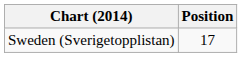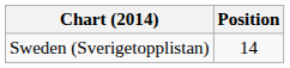Sweden (Sverigetopplistan) | Position: 17 -> 14
